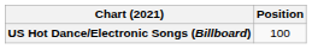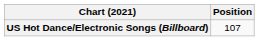US Hot Dance/Electronic Songs (Billboard) | Position: 100 -> 107
